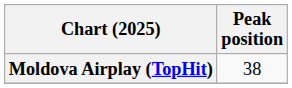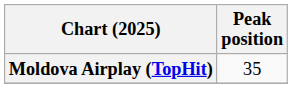Moldova Airplay (TopHit) | Peak position: 38 -> 35
